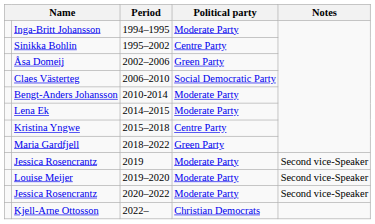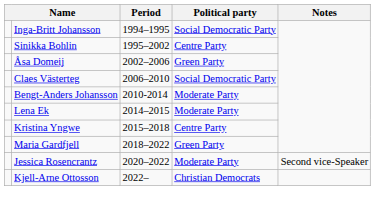Inga-Britt Johansson | Political party: Moderate Party -> Social Democratic Party
- row: Jessica Rosencrantz | 2019 | Moderate Party | Second vice-Speaker
- row: Louise Meijer | 2019–2020 | Moderate Party | Second vice-Speaker
